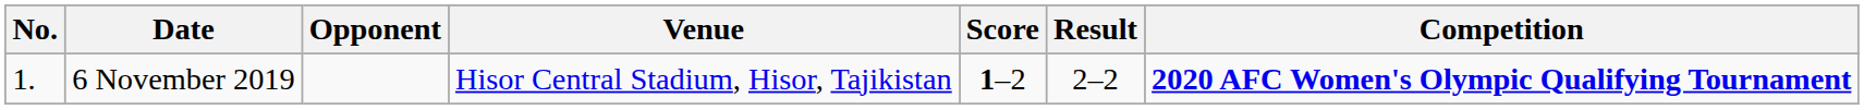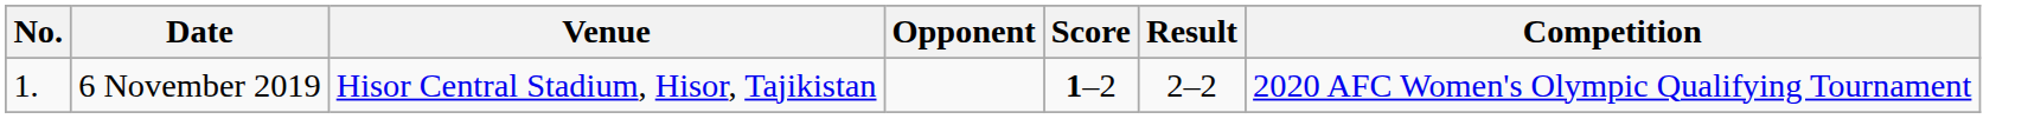columns swapped: Venue <-> Opponent
6 November 2019 | Competition: bold -> normal
